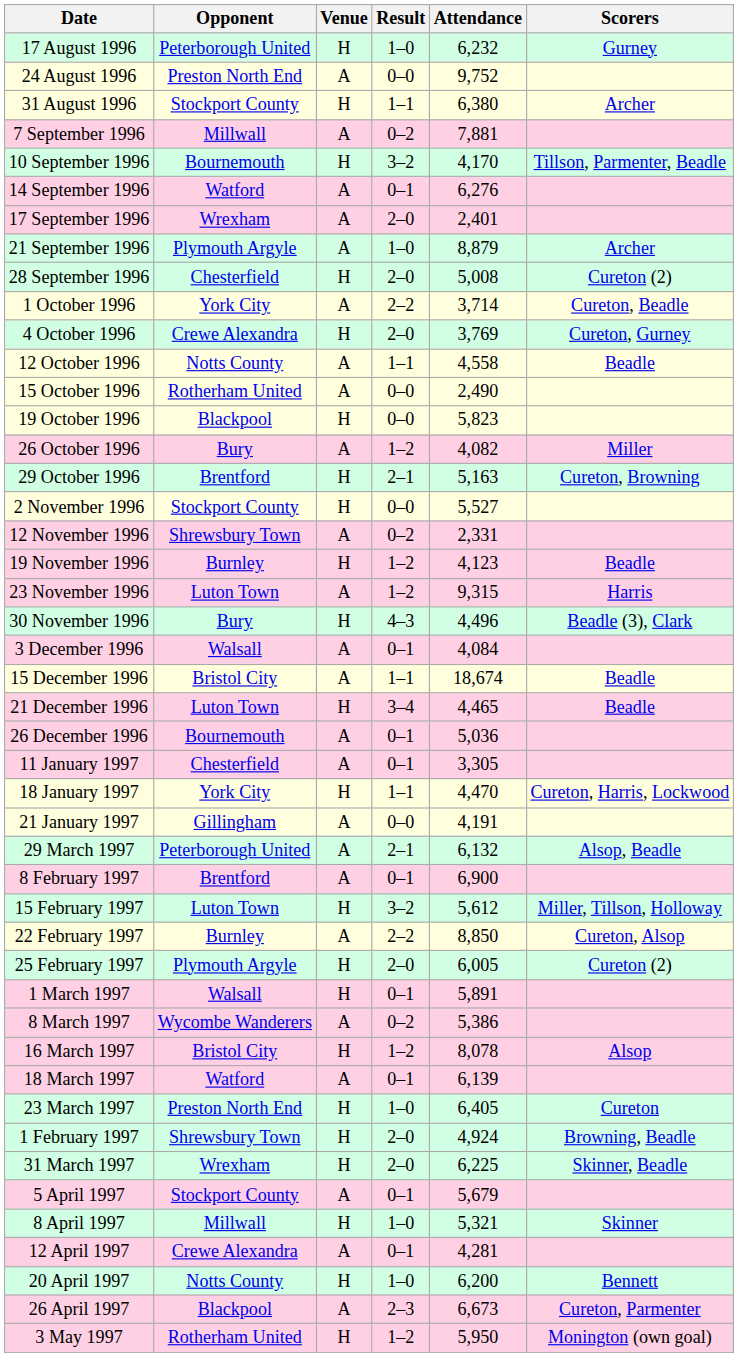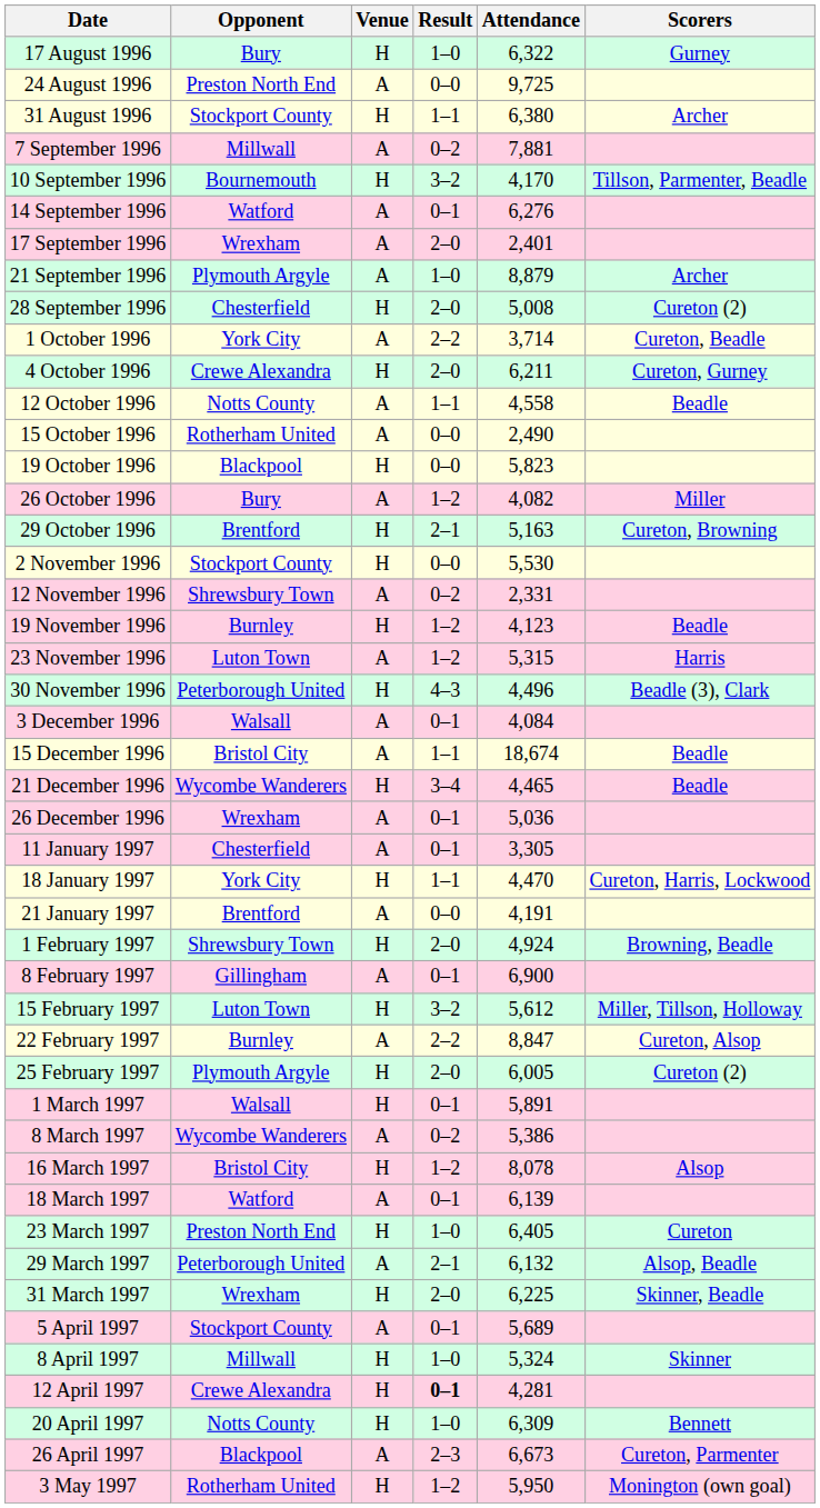17 August 1996 | Opponent: Peterborough United -> Bury
17 August 1996 | Attendance: 6,232 -> 6,322
24 August 1996 | Attendance: 9,752 -> 9,725
4 October 1996 | Attendance: 3,769 -> 6,211
2 November 1996 | Attendance: 5,527 -> 5,530
23 November 1996 | Attendance: 9,315 -> 5,315
30 November 1996 | Opponent: Bury -> Peterborough United
21 December 1996 | Opponent: Luton Town -> Wycombe Wanderers
26 December 1996 | Opponent: Bournemouth -> Wrexham
21 January 1997 | Opponent: Gillingham -> Brentford
rows swapped: 1 February 1997 <-> 29 March 1997
8 February 1997 | Opponent: Brentford -> Gillingham
22 February 1997 | Attendance: 8,850 -> 8,847
5 April 1997 | Attendance: 5,679 -> 5,689
8 April 1997 | Attendance: 5,321 -> 5,324
12 April 1997 | Venue: A -> H
12 April 1997 | Result: normal -> bold
20 April 1997 | Attendance: 6,200 -> 6,309
